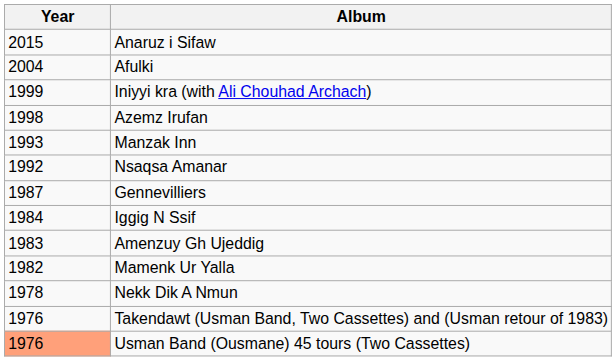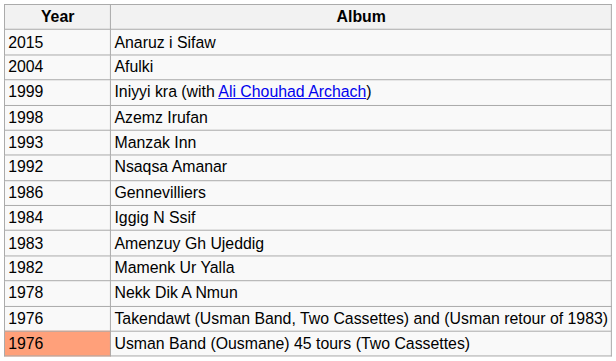Gennevilliers | Year: 1987 -> 1986
